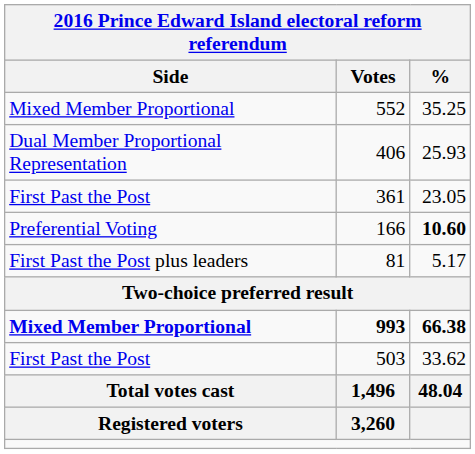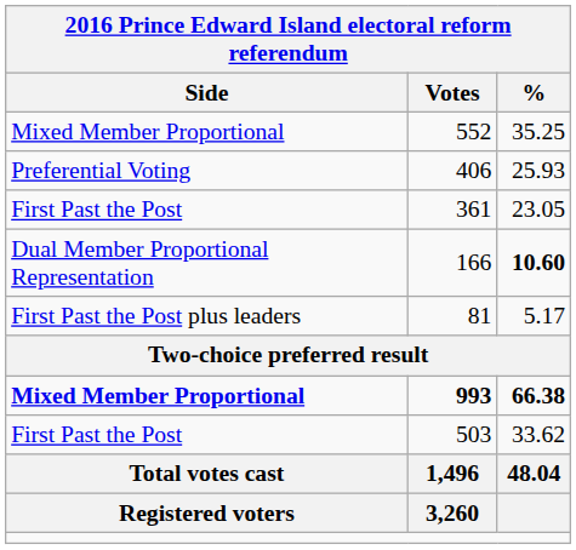406 | Side: Dual Member Proportional Representation -> Preferential Voting
166 | Side: Preferential Voting -> Dual Member Proportional Representation
